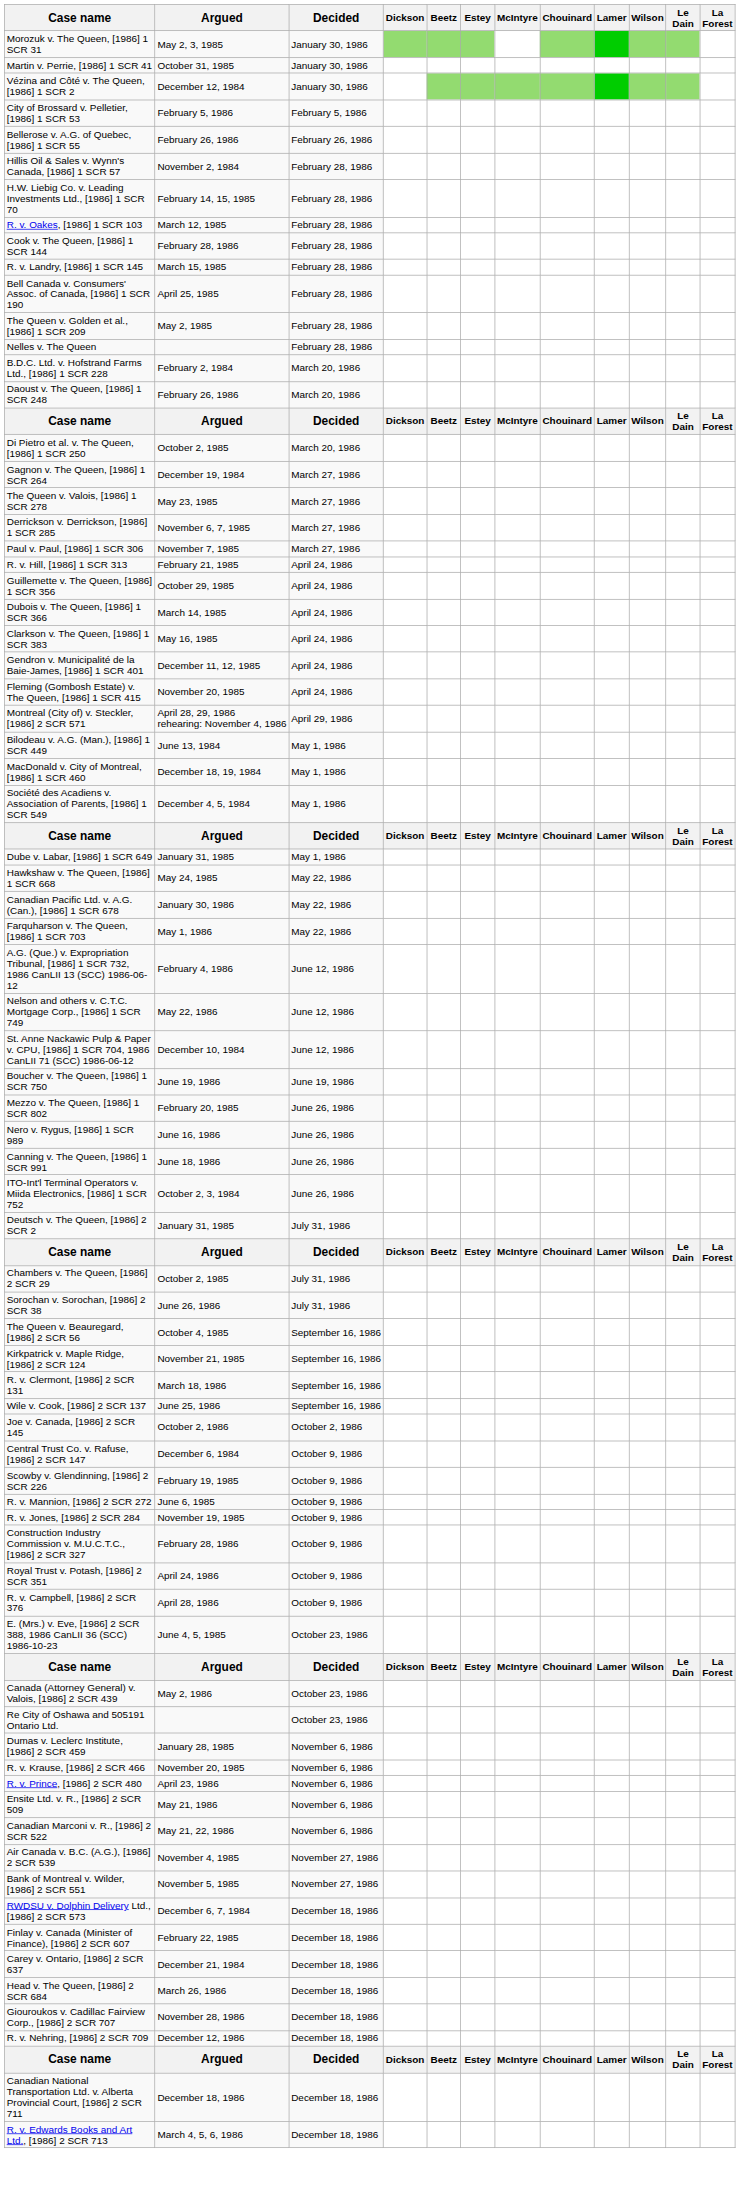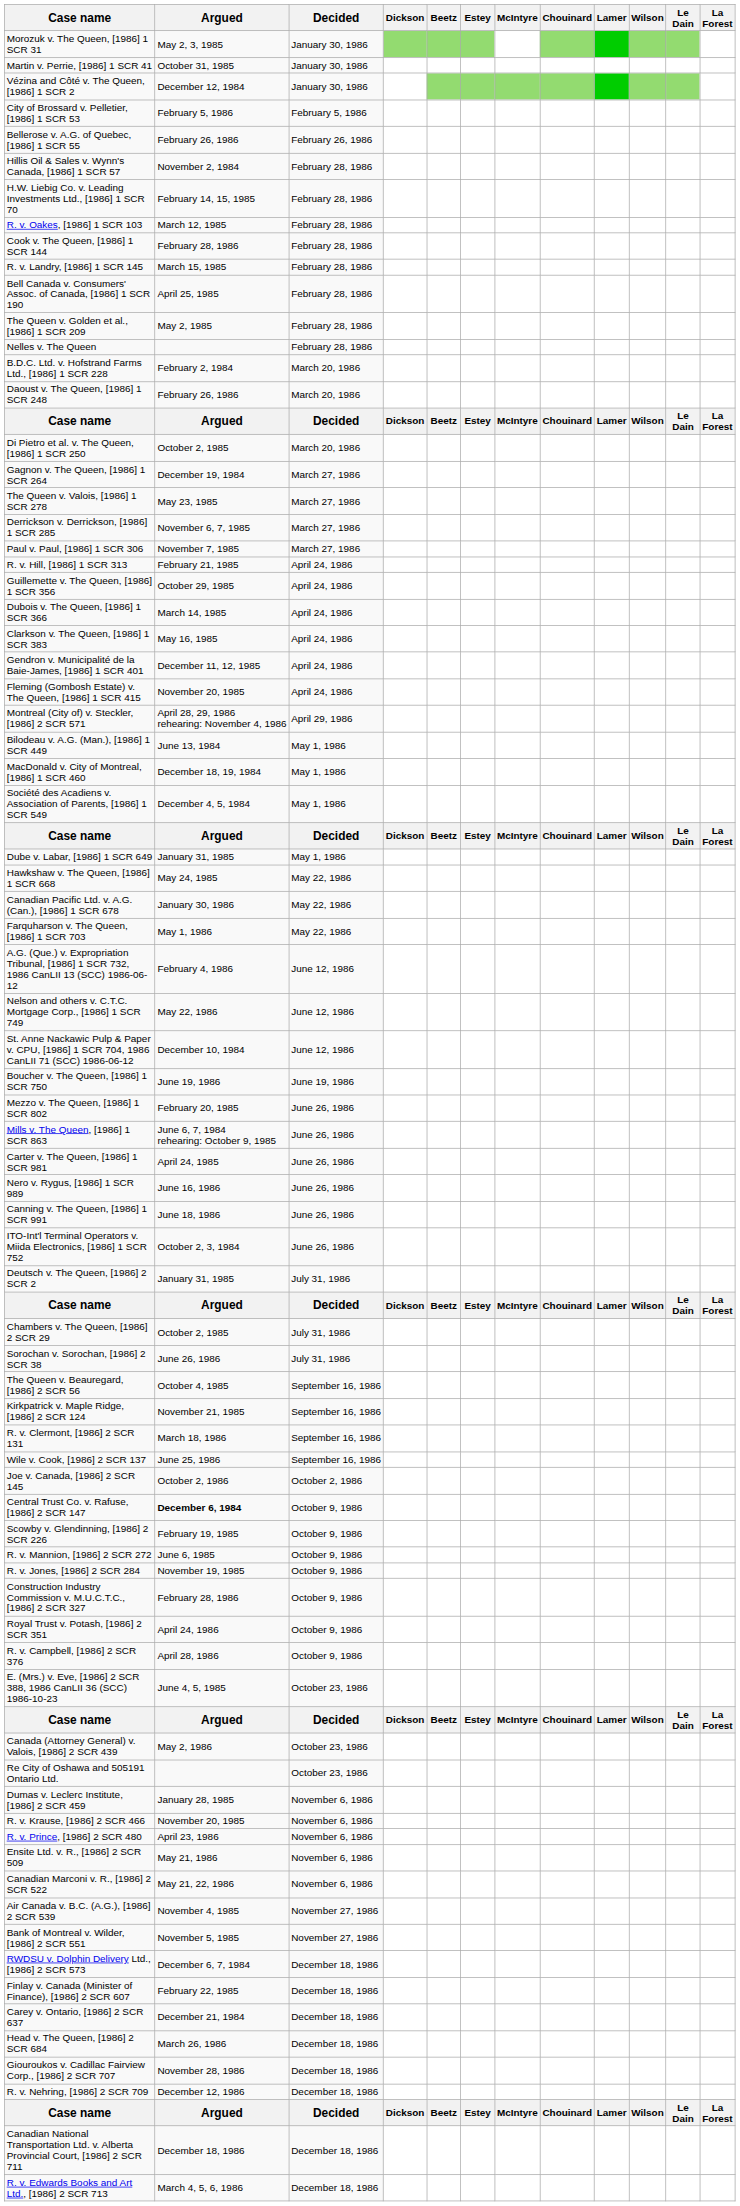+ row: Mills v. The Queen, [1986] 1 SCR 863 | June 6, 7, 1984 rehearing: October 9, 1985 | June 26, 1986
+ row: Carter v. The Queen, [1986] 1 SCR 981 | April 24, 1985 | June 26, 1986
Central Trust Co. v. Rafuse, [1986] 2 SCR 147 | Argued: normal -> bold
